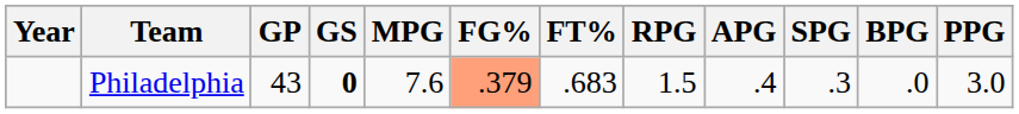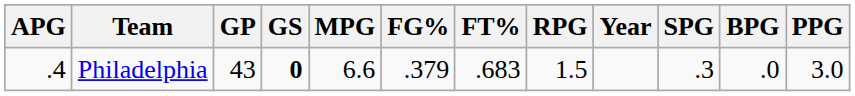columns swapped: Year <-> APG
Philadelphia | MPG: 7.6 -> 6.6
Philadelphia | FG%: lightsalmon background -> no background
